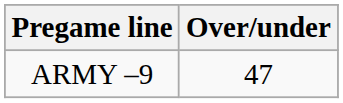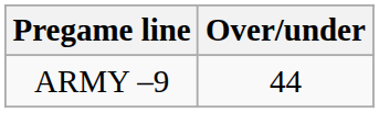ARMY –9 | Over/under: 47 -> 44
